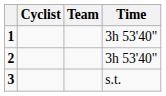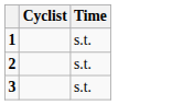- column: Team
1 | Time: 3h 53'40" -> s.t.
2 | Time: 3h 53'40" -> s.t.
